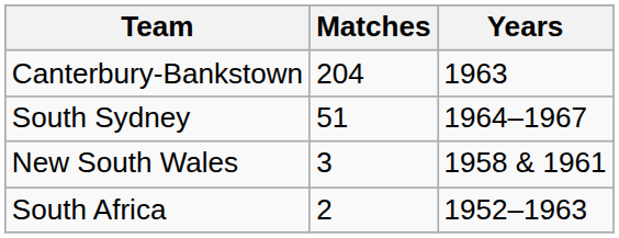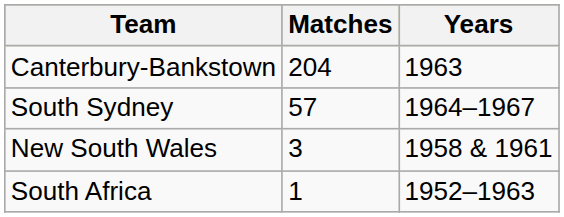South Sydney | Matches: 51 -> 57
South Africa | Matches: 2 -> 1
